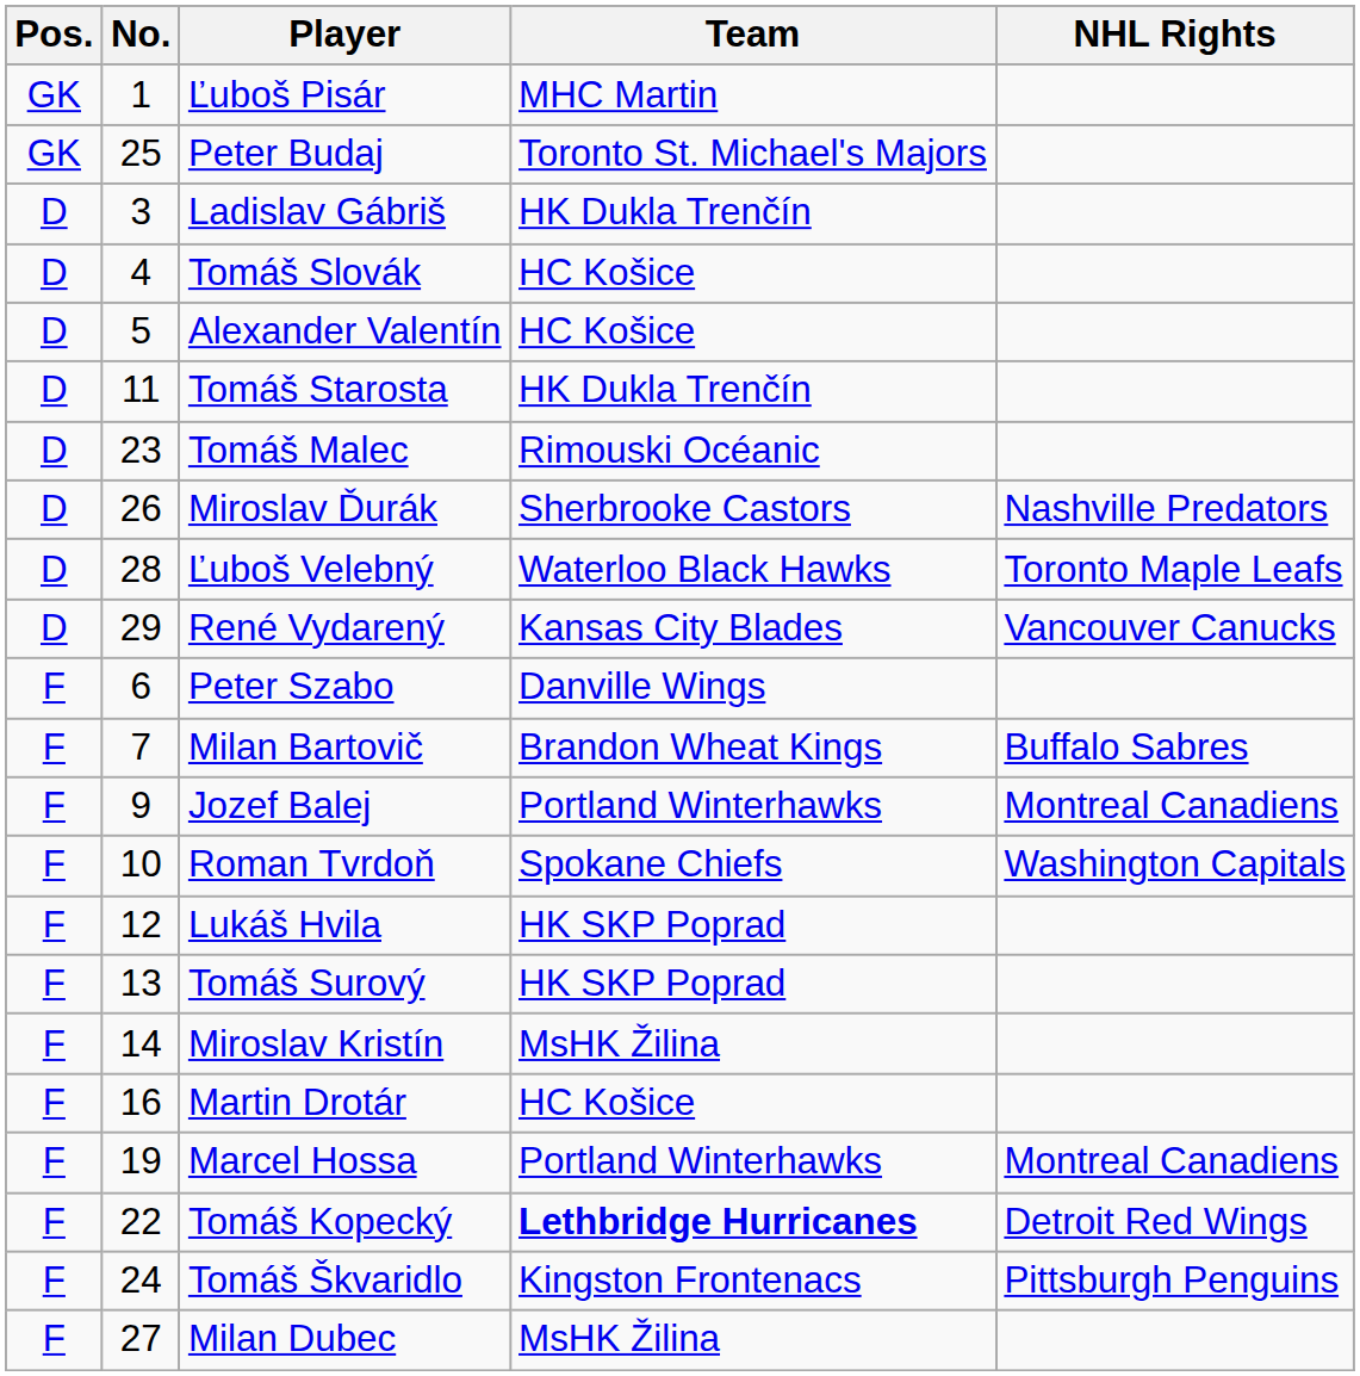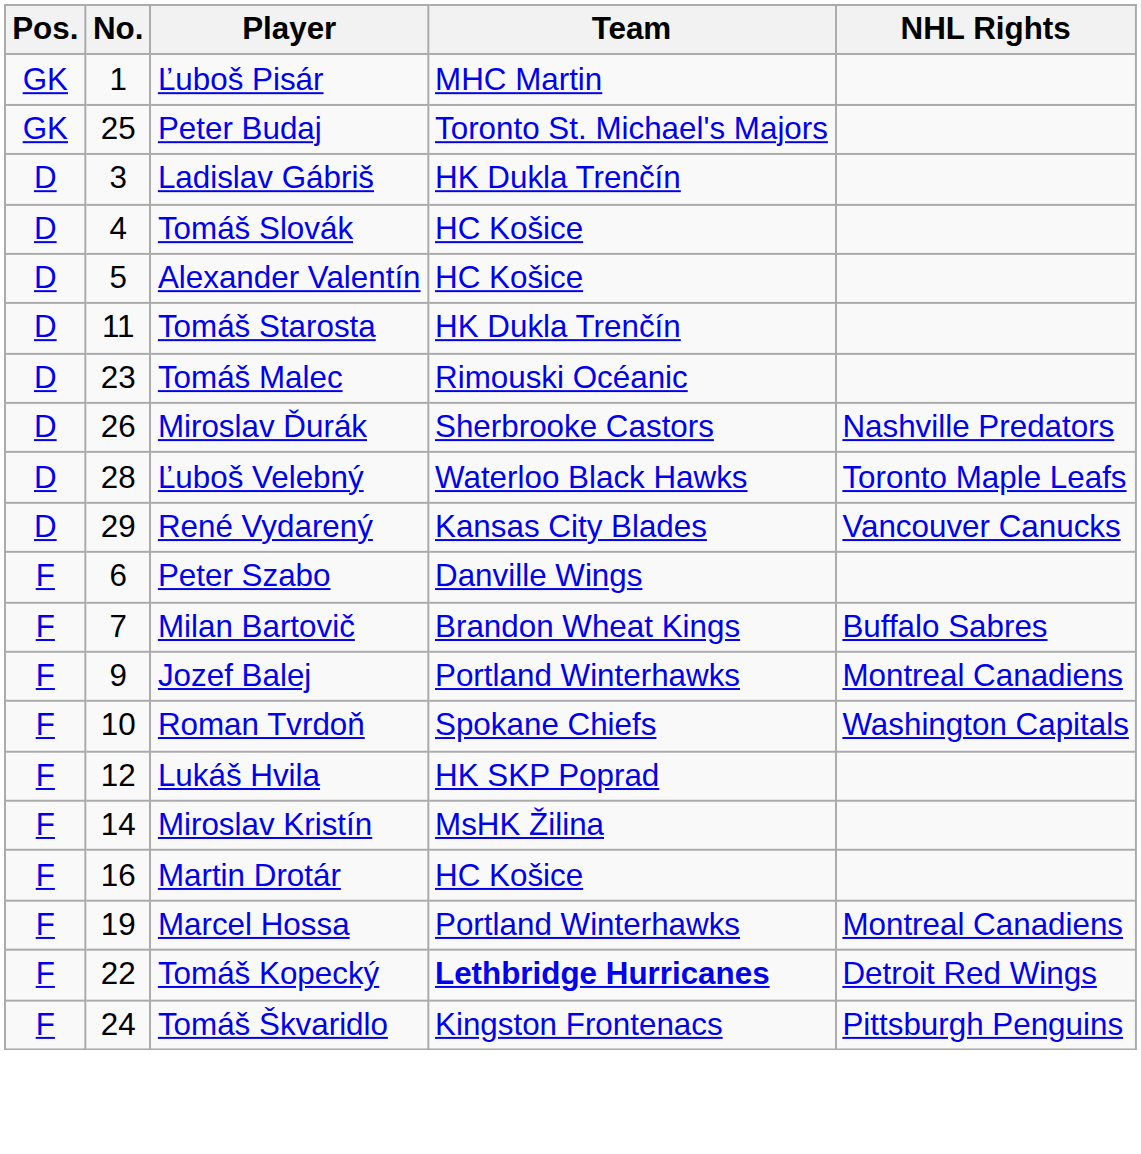- row: F | 13 | Tomáš Surový | HK SKP Poprad
- row: F | 27 | Milan Dubec | MsHK Žilina
